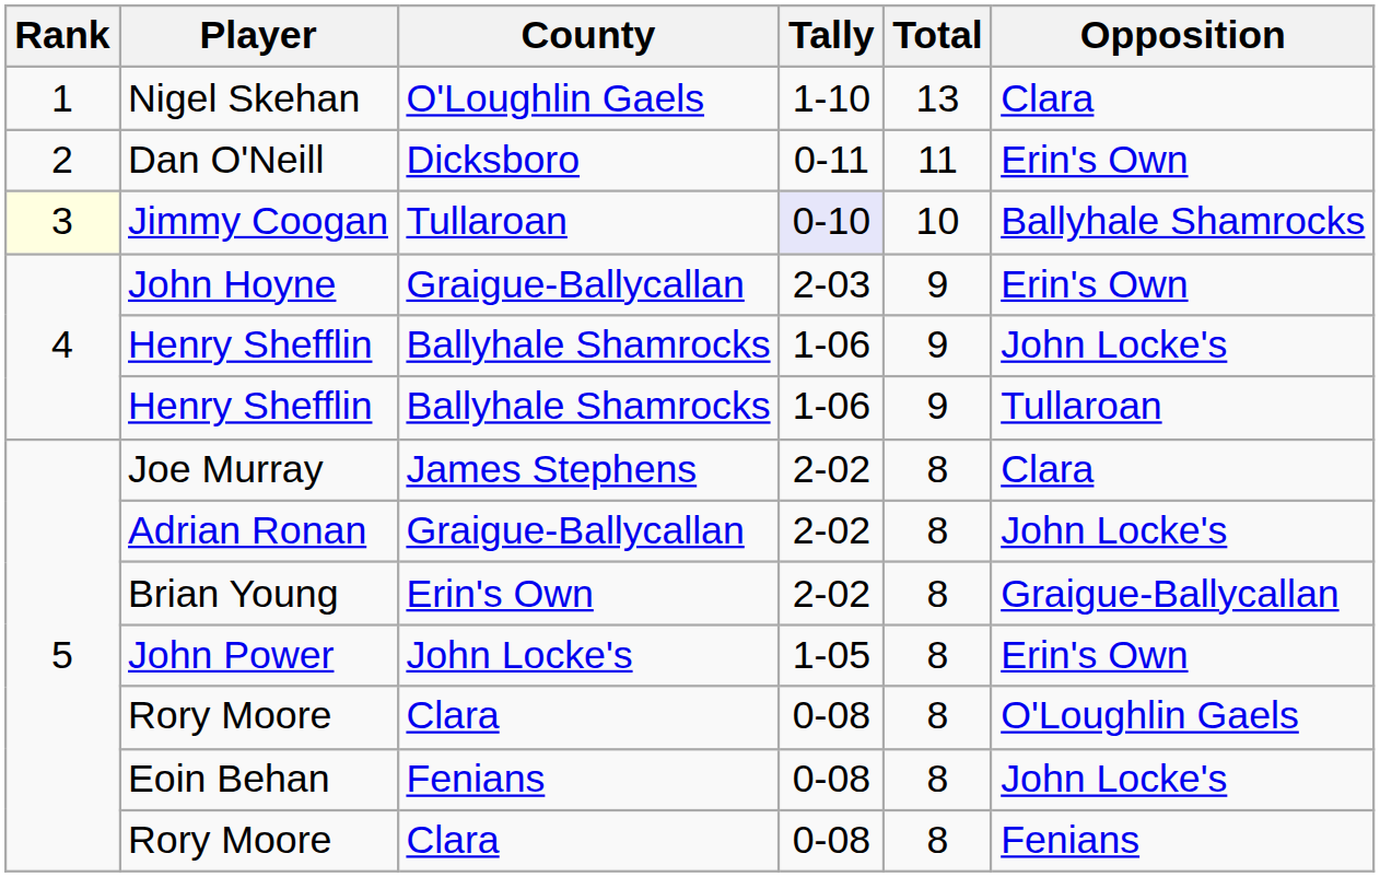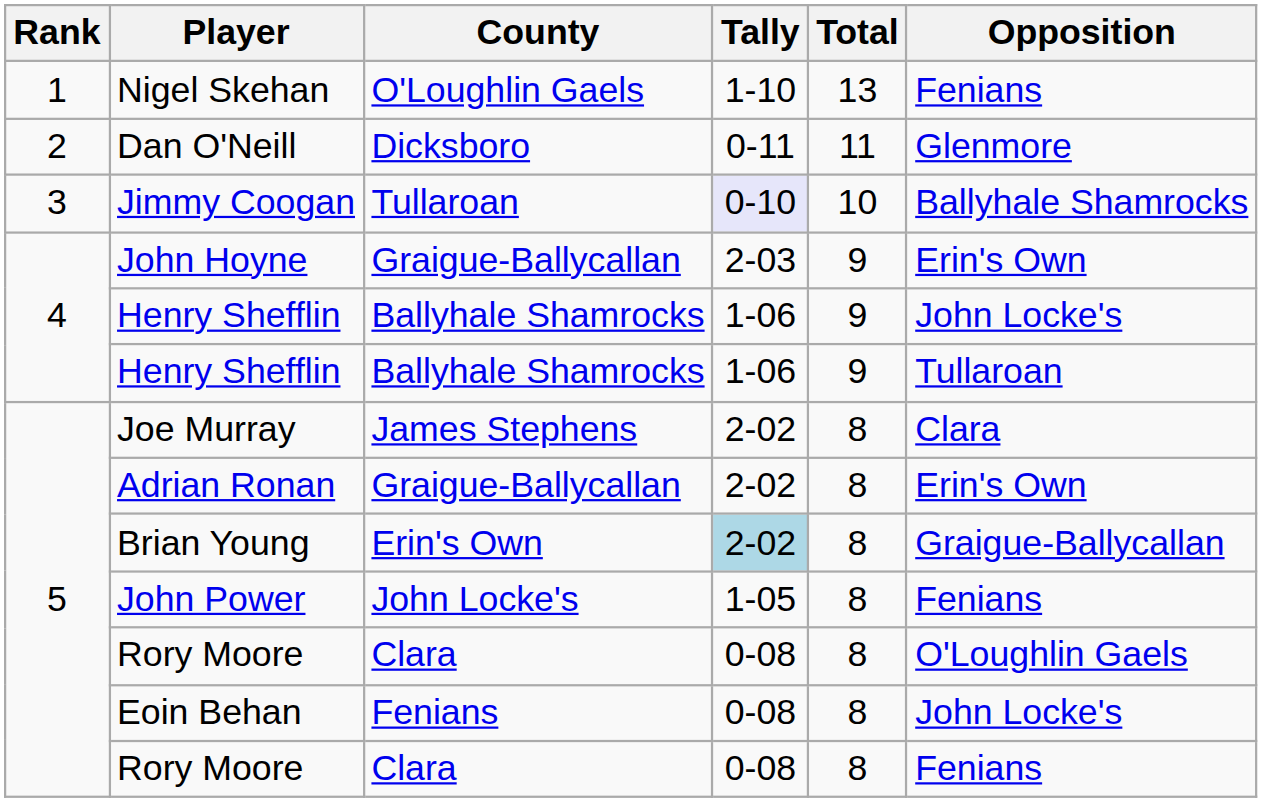Nigel Skehan | Opposition: Clara -> Fenians
Dan O'Neill | Opposition: Erin's Own -> Glenmore
Jimmy Coogan | Rank: lightyellow background -> no background
Adrian Ronan | Opposition: John Locke's -> Erin's Own
Brian Young | Tally: no background -> lightblue background
John Power | Opposition: Erin's Own -> Fenians
